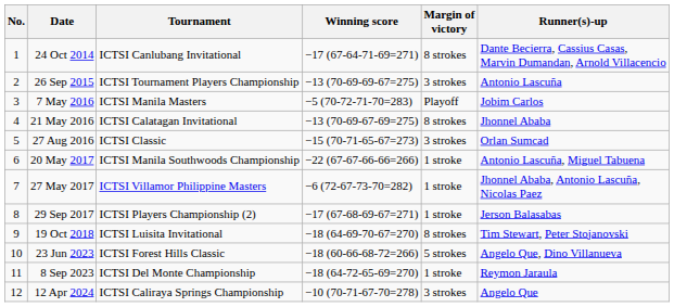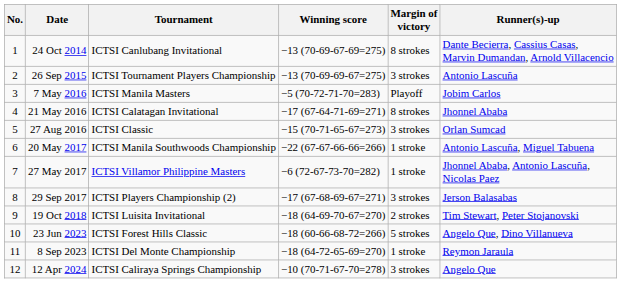24 Oct 2014 | Winning score: −17 (67-64-71-69=271) -> −13 (70-69-67-69=275)
21 May 2016 | Winning score: −13 (70-69-67-69=275) -> −17 (67-64-71-69=271)
29 Sep 2017 | Margin of victory: 1 stroke -> 3 strokes
19 Oct 2018 | Margin of victory: 8 strokes -> 2 strokes
